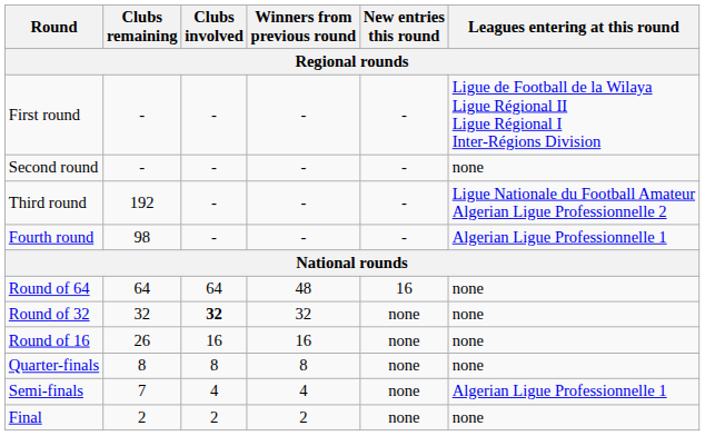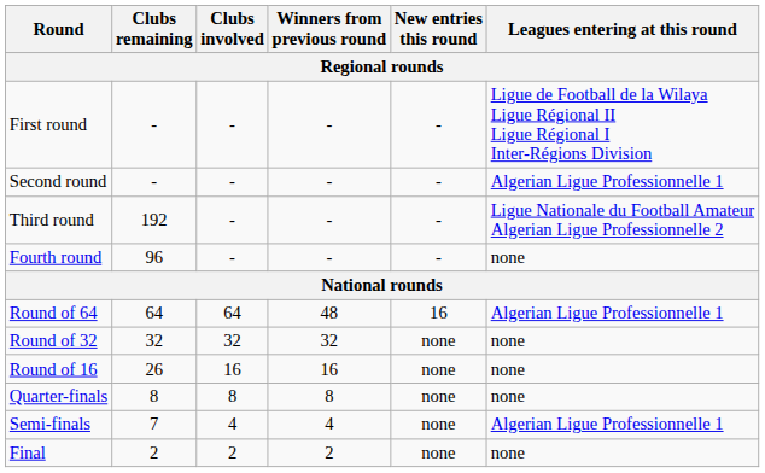Second round | Leagues entering at this round: none -> Algerian Ligue Professionnelle 1
Fourth round | Clubs remaining: 98 -> 96
Fourth round | Leagues entering at this round: Algerian Ligue Professionnelle 1 -> none
Round of 64 | Leagues entering at this round: none -> Algerian Ligue Professionnelle 1
Round of 32 | Clubs involved: bold -> normal
